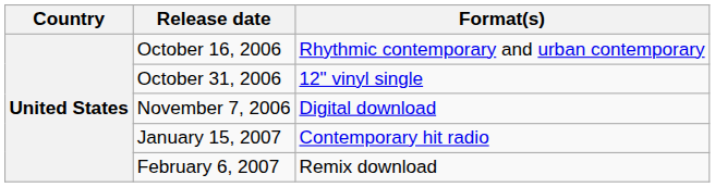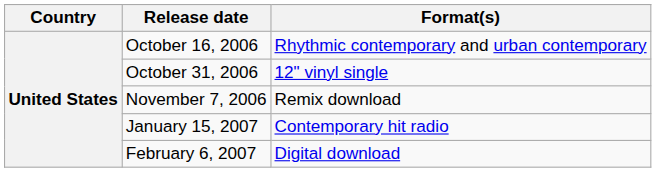November 7, 2006 | Format(s): Digital download -> Remix download
February 6, 2007 | Format(s): Remix download -> Digital download
